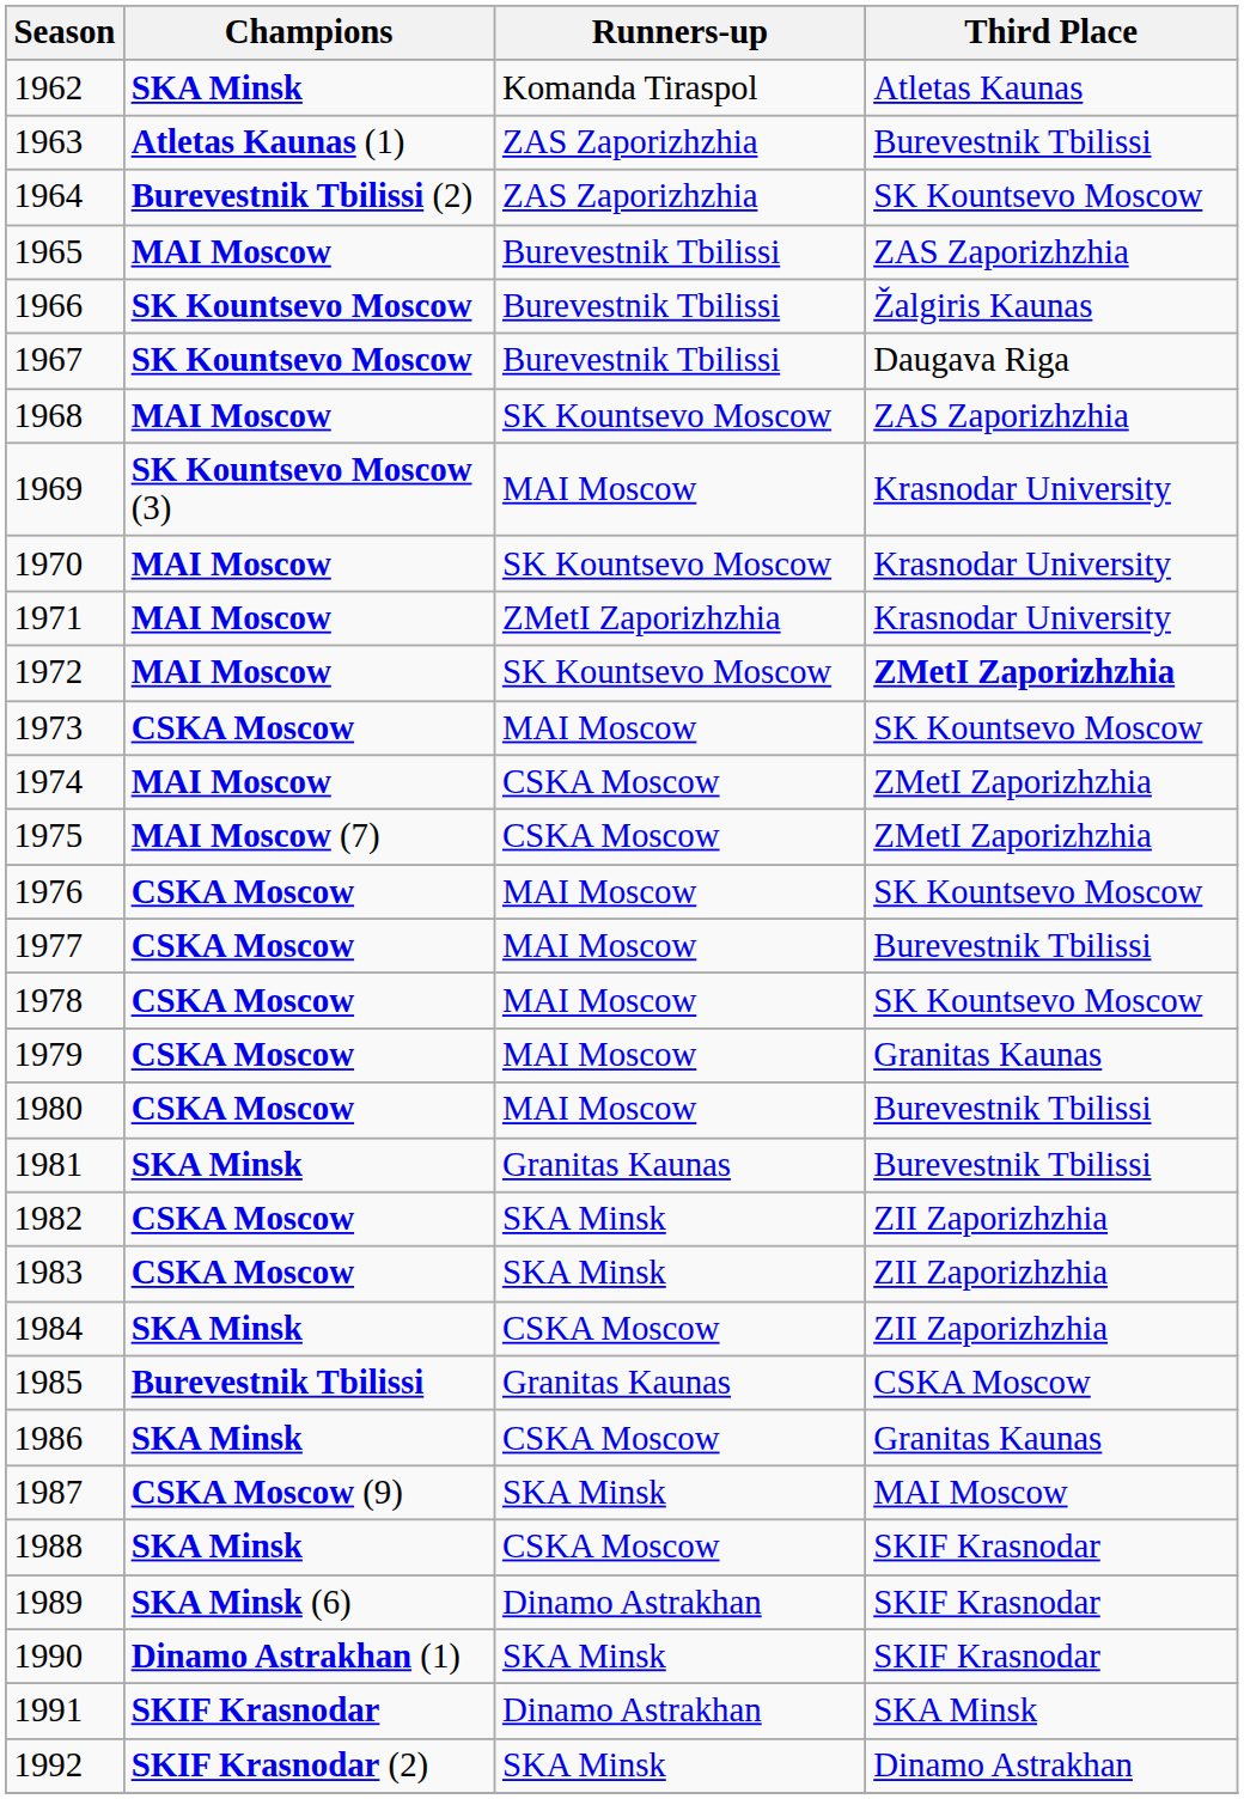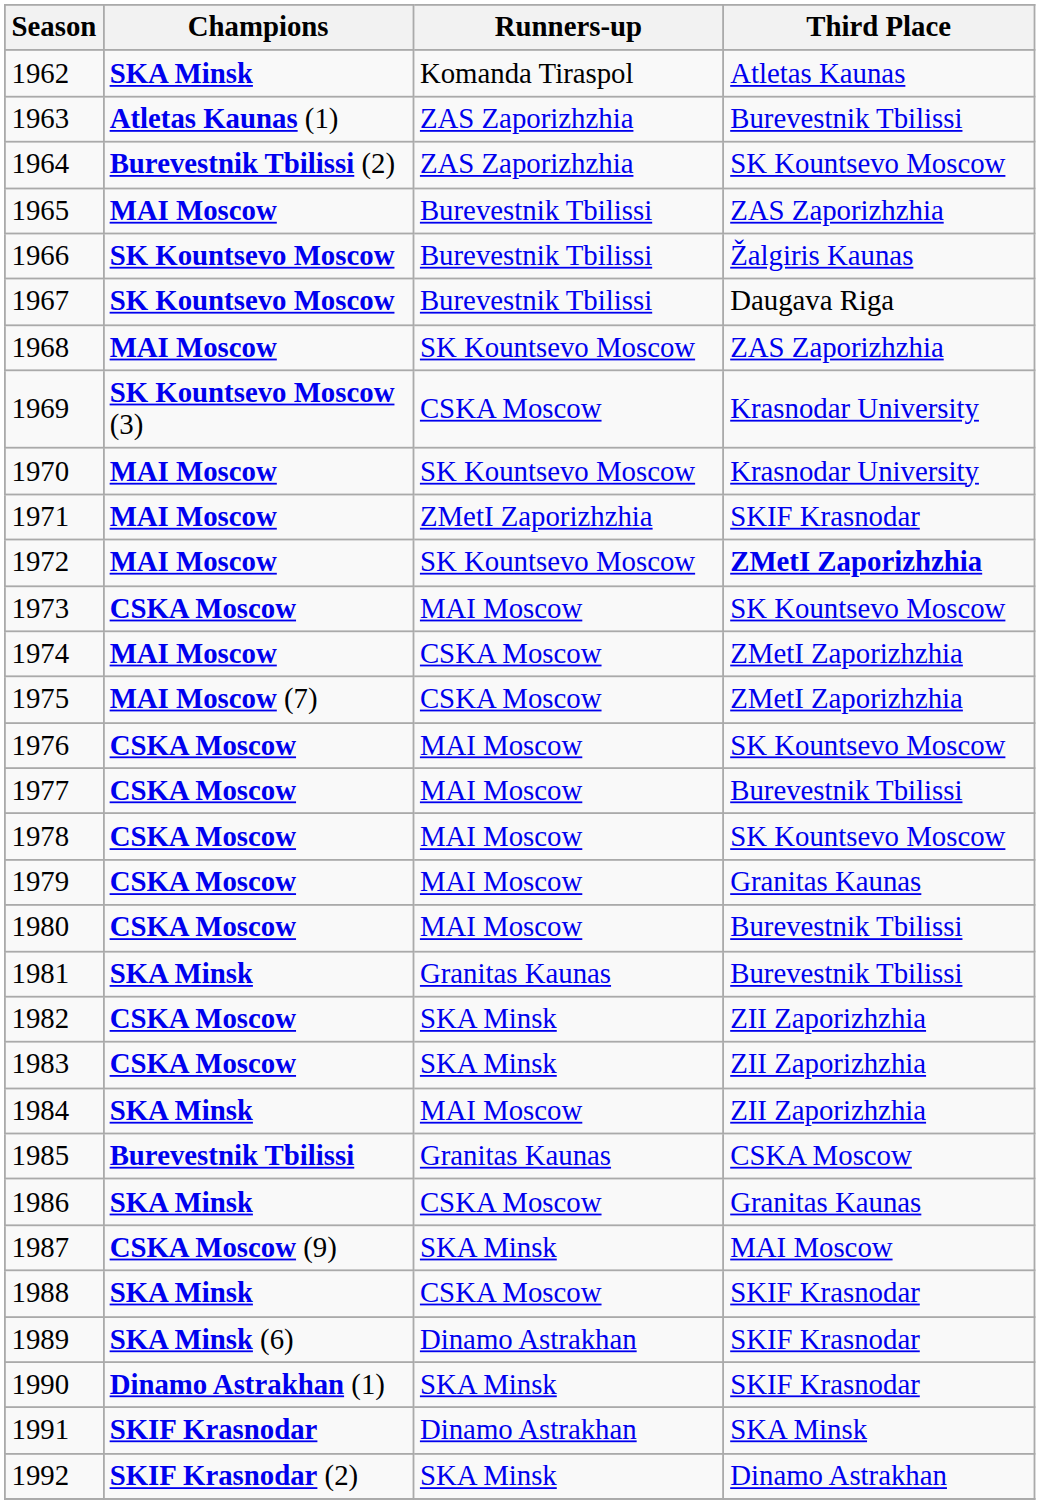1969 | Runners-up: MAI Moscow -> CSKA Moscow
1971 | Third Place: Krasnodar University -> SKIF Krasnodar
1984 | Runners-up: CSKA Moscow -> MAI Moscow
